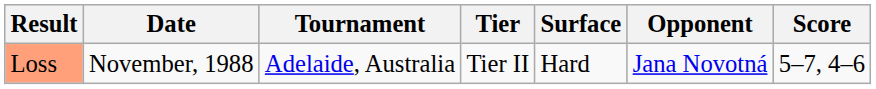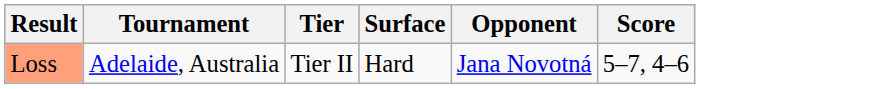- column: Date | November, 1988
